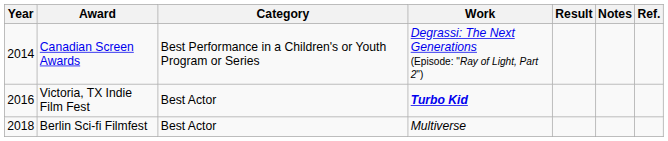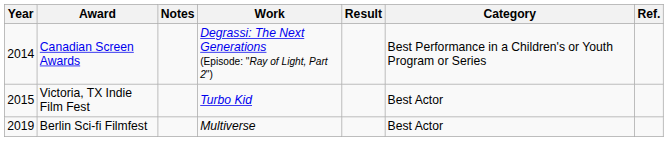columns swapped: Category <-> Notes
Victoria, TX Indie Film Fest | Year: 2016 -> 2015
Victoria, TX Indie Film Fest | Work: bold -> normal
Berlin Sci-fi Filmfest | Year: 2018 -> 2019
